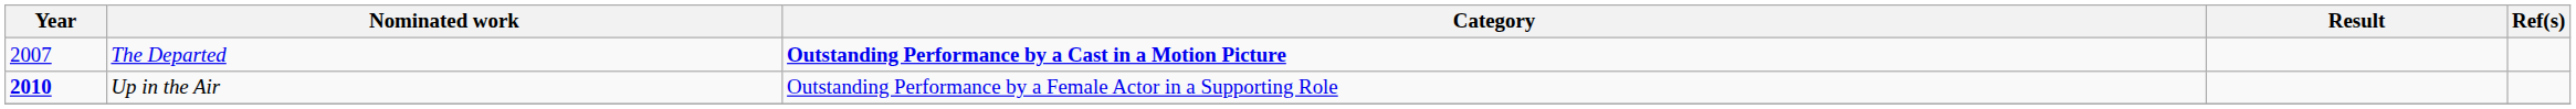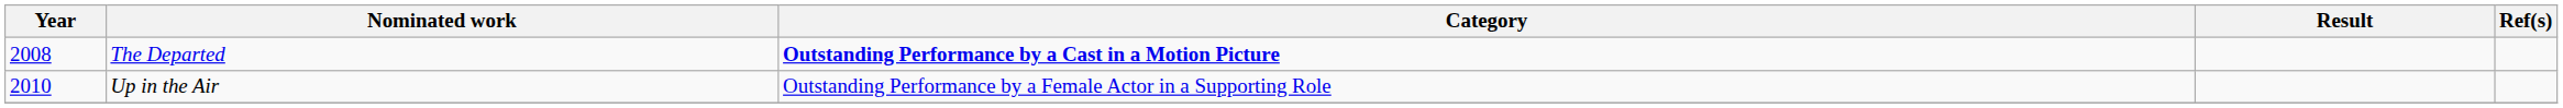The Departed | Year: 2007 -> 2008
Up in the Air | Year: bold -> normal
